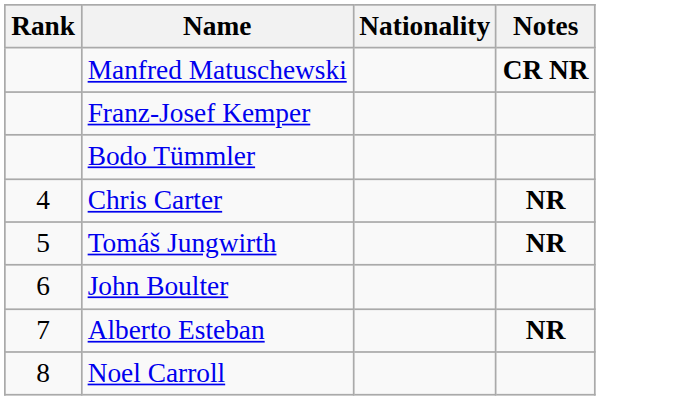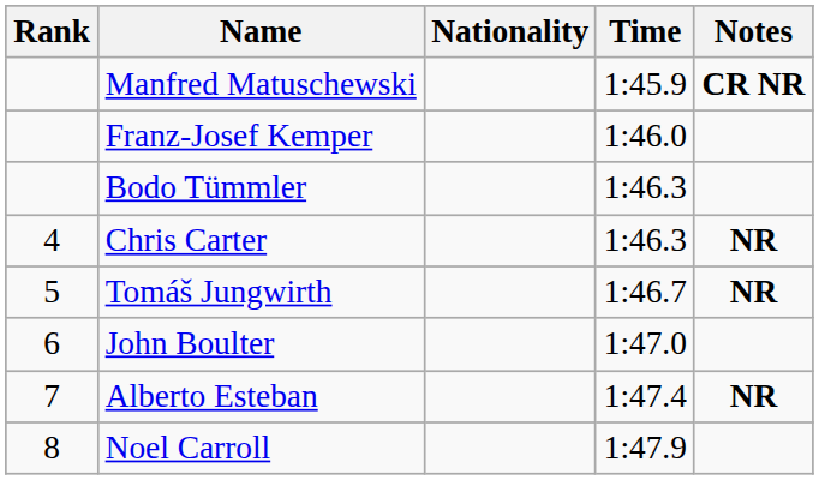+ column: Time | 1:45.9 | 1:46.0 | 1:46.3 | 1:46.3 | 1:46.7 | 1:47.0 | 1:47.4 | 1:47.9
